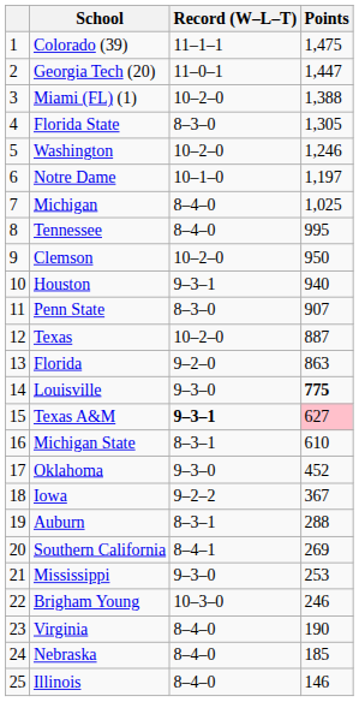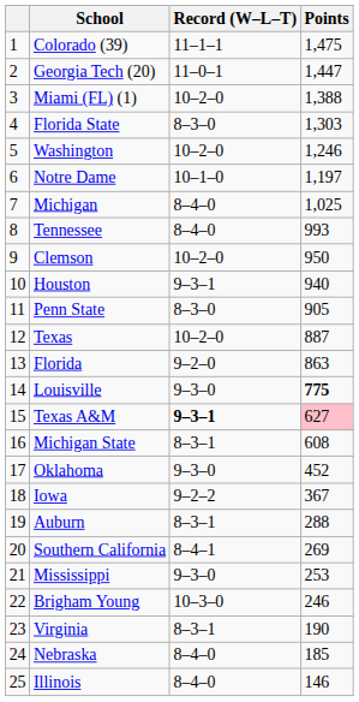Florida State | Points: 1,305 -> 1,303
Tennessee | Points: 995 -> 993
Penn State | Points: 907 -> 905
Michigan State | Points: 610 -> 608
Virginia | Record (W–L–T): 8–4–0 -> 8–3–1
